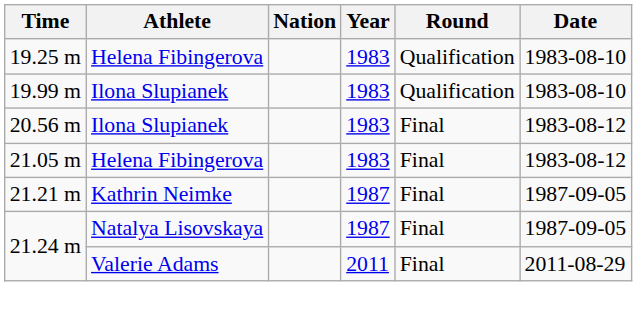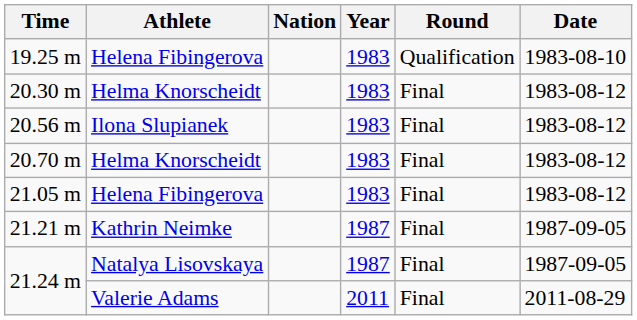- row: 19.99 m | Ilona Slupianek | 1983 | Qualification | 1983-08-10
+ row: 20.30 m | Helma Knorscheidt | 1983 | Final | 1983-08-12
+ row: 20.70 m | Helma Knorscheidt | 1983 | Final | 1983-08-12
